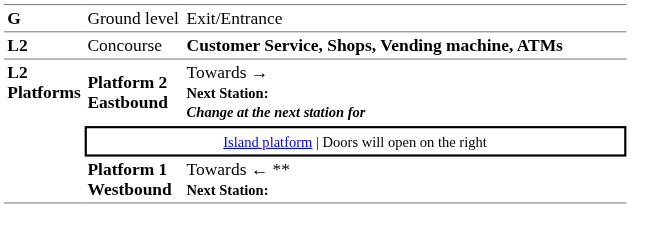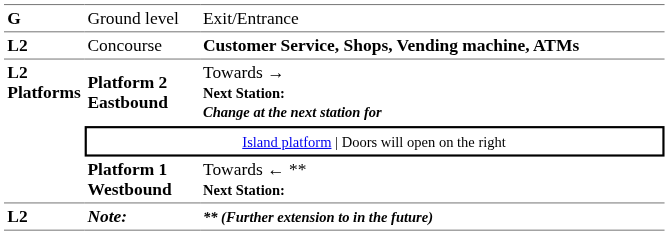+ row: L2 | Note: | ** (Further extension to in the future)
